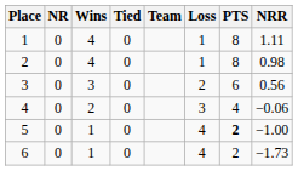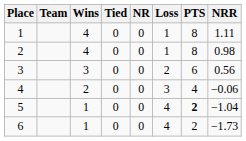columns swapped: Team <-> NR
5 | NRR: −1.00 -> −1.04
